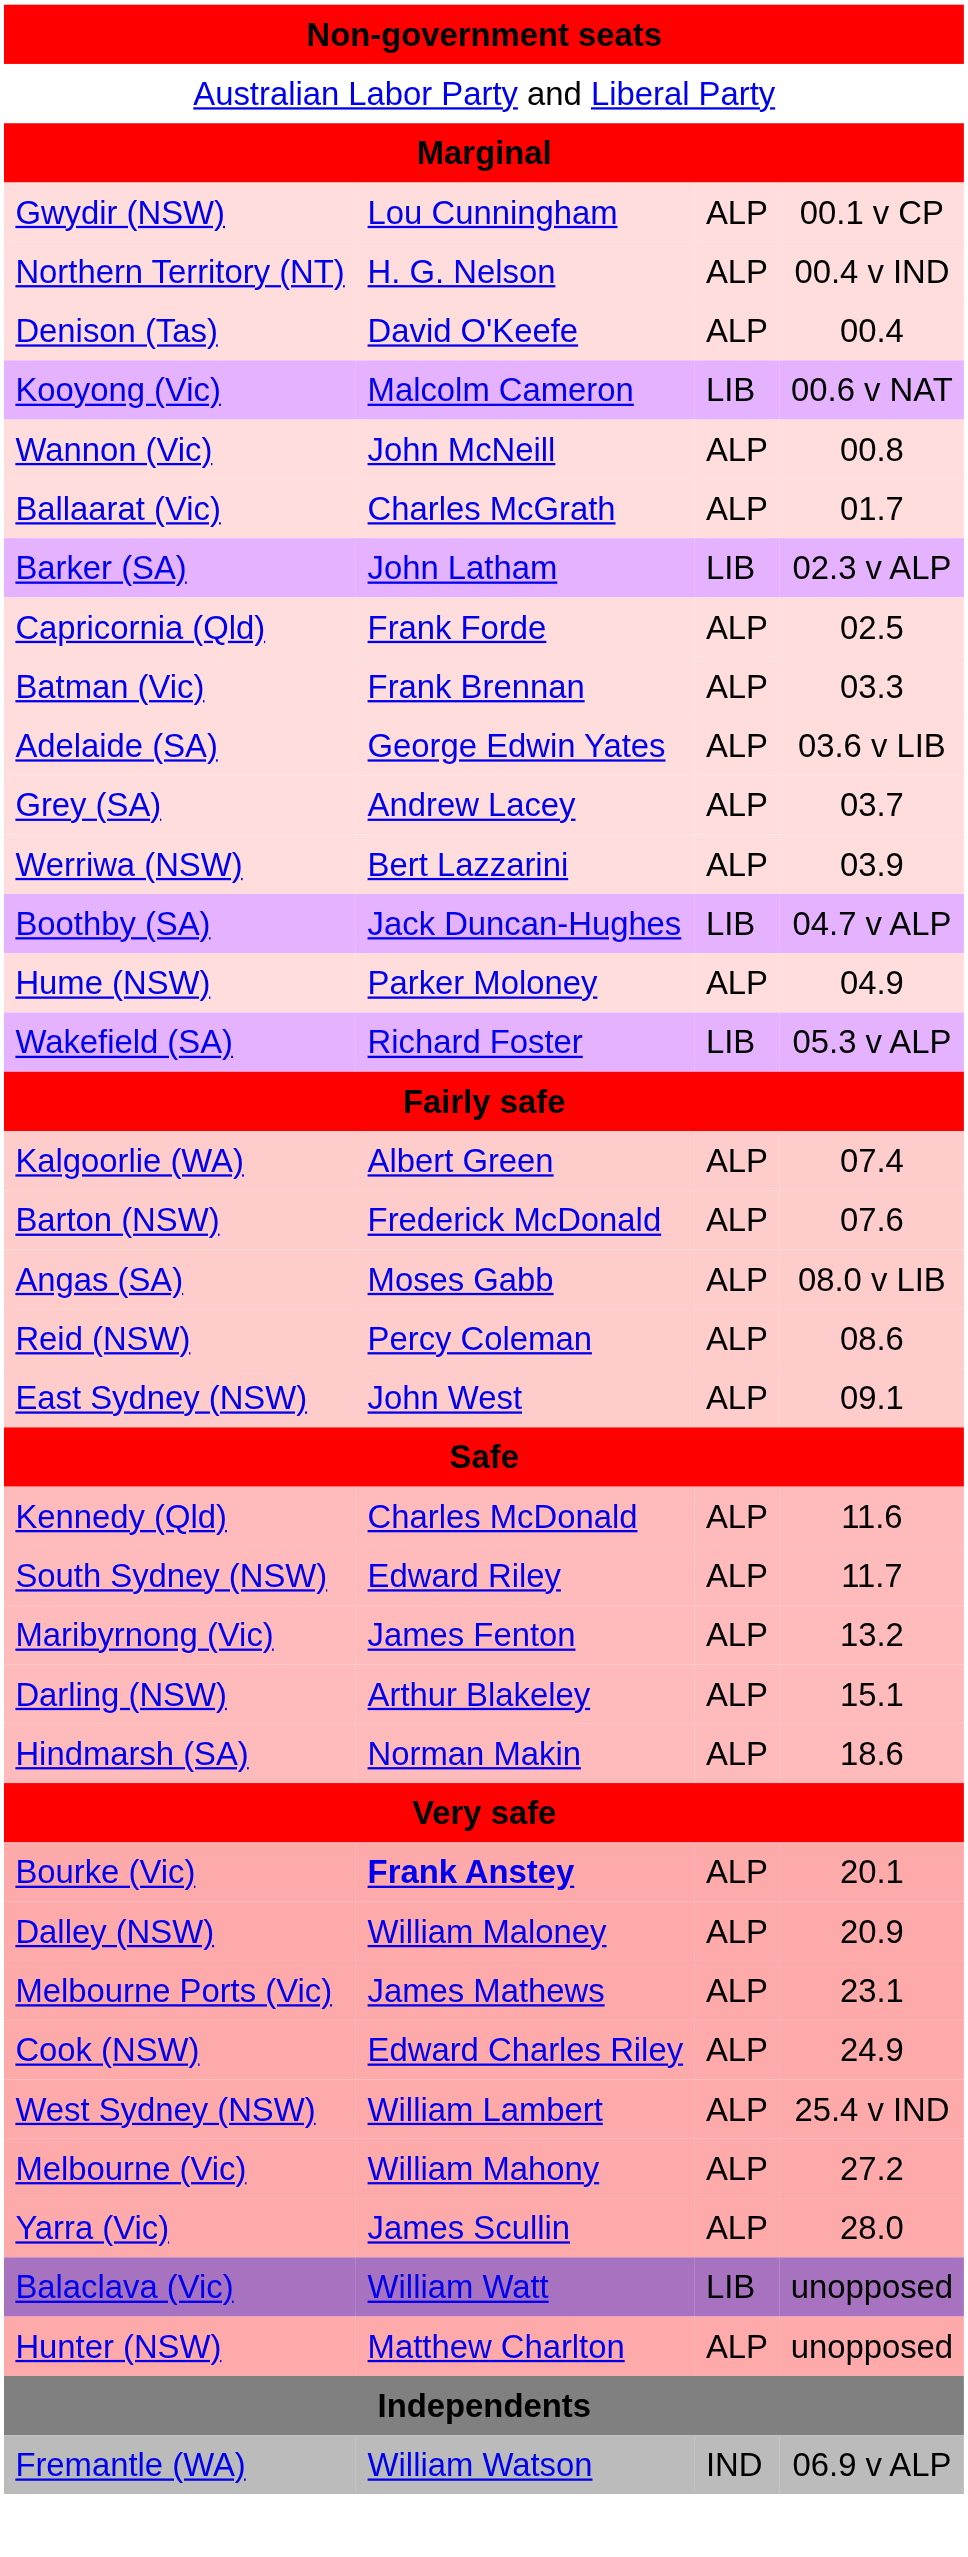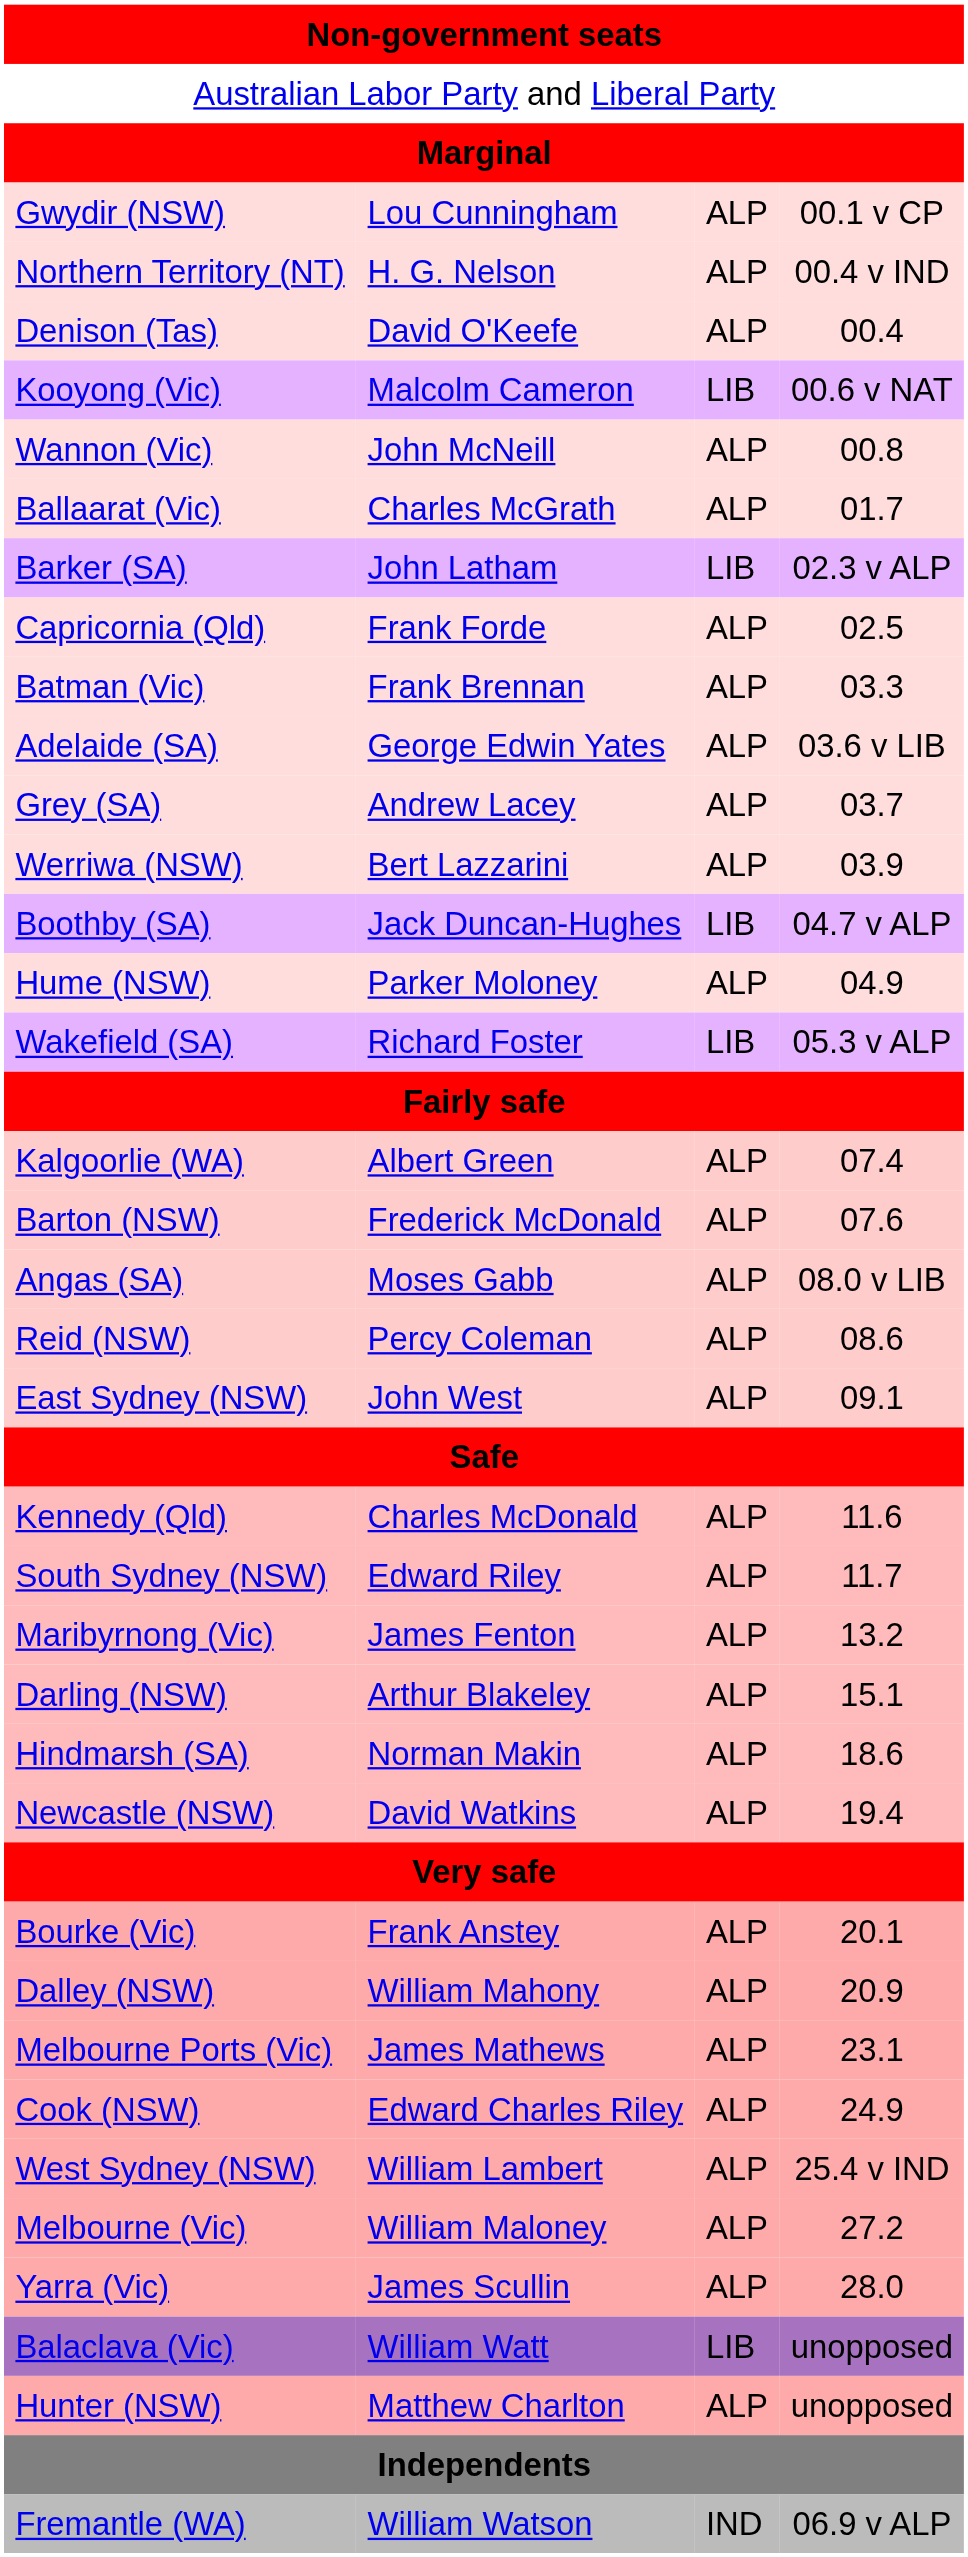+ row: Newcastle (NSW) | David Watkins | ALP | 19.4
Bourke (Vic) | column 2: bold -> normal
Dalley (NSW) | column 2: William Maloney -> William Mahony
Melbourne (Vic) | column 2: William Mahony -> William Maloney
